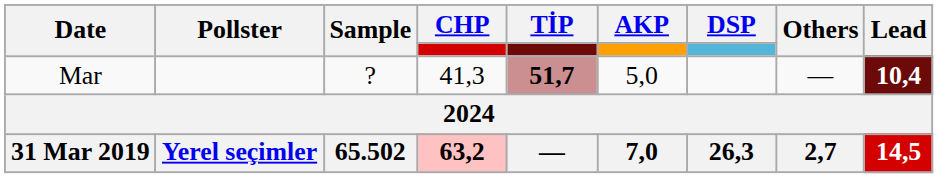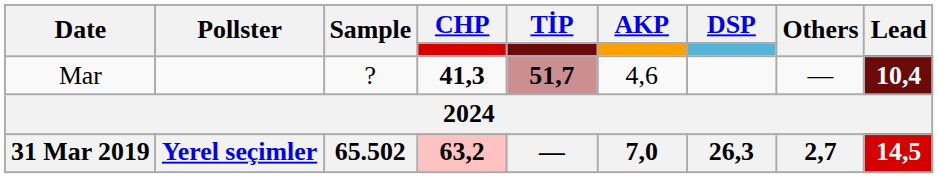Mar | CHP: normal -> bold
Mar | AKP: 5,0 -> 4,6
